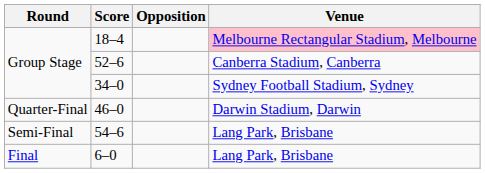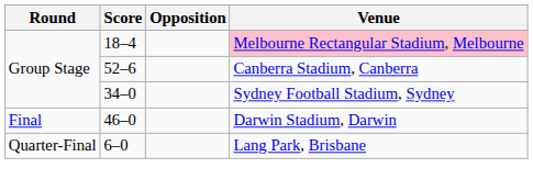46–0 | Round: Quarter-Final -> Final
- row: Semi-Final | 54–6 | Lang Park, Brisbane
6–0 | Round: Final -> Quarter-Final
